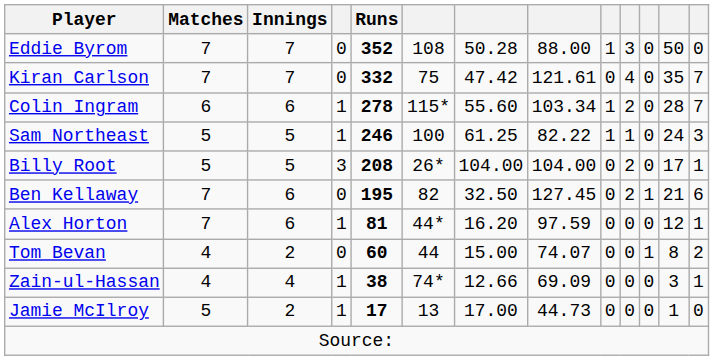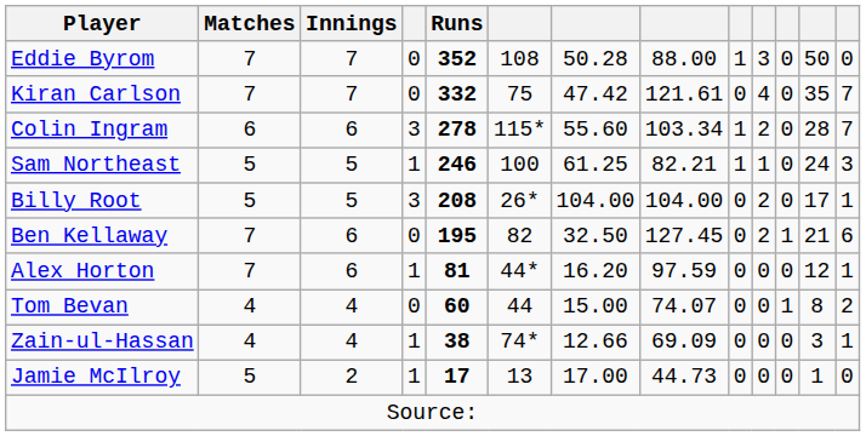Colin Ingram | column 4: 1 -> 3
Sam Northeast | column 8: 82.22 -> 82.21
Tom Bevan | Innings: 2 -> 4
